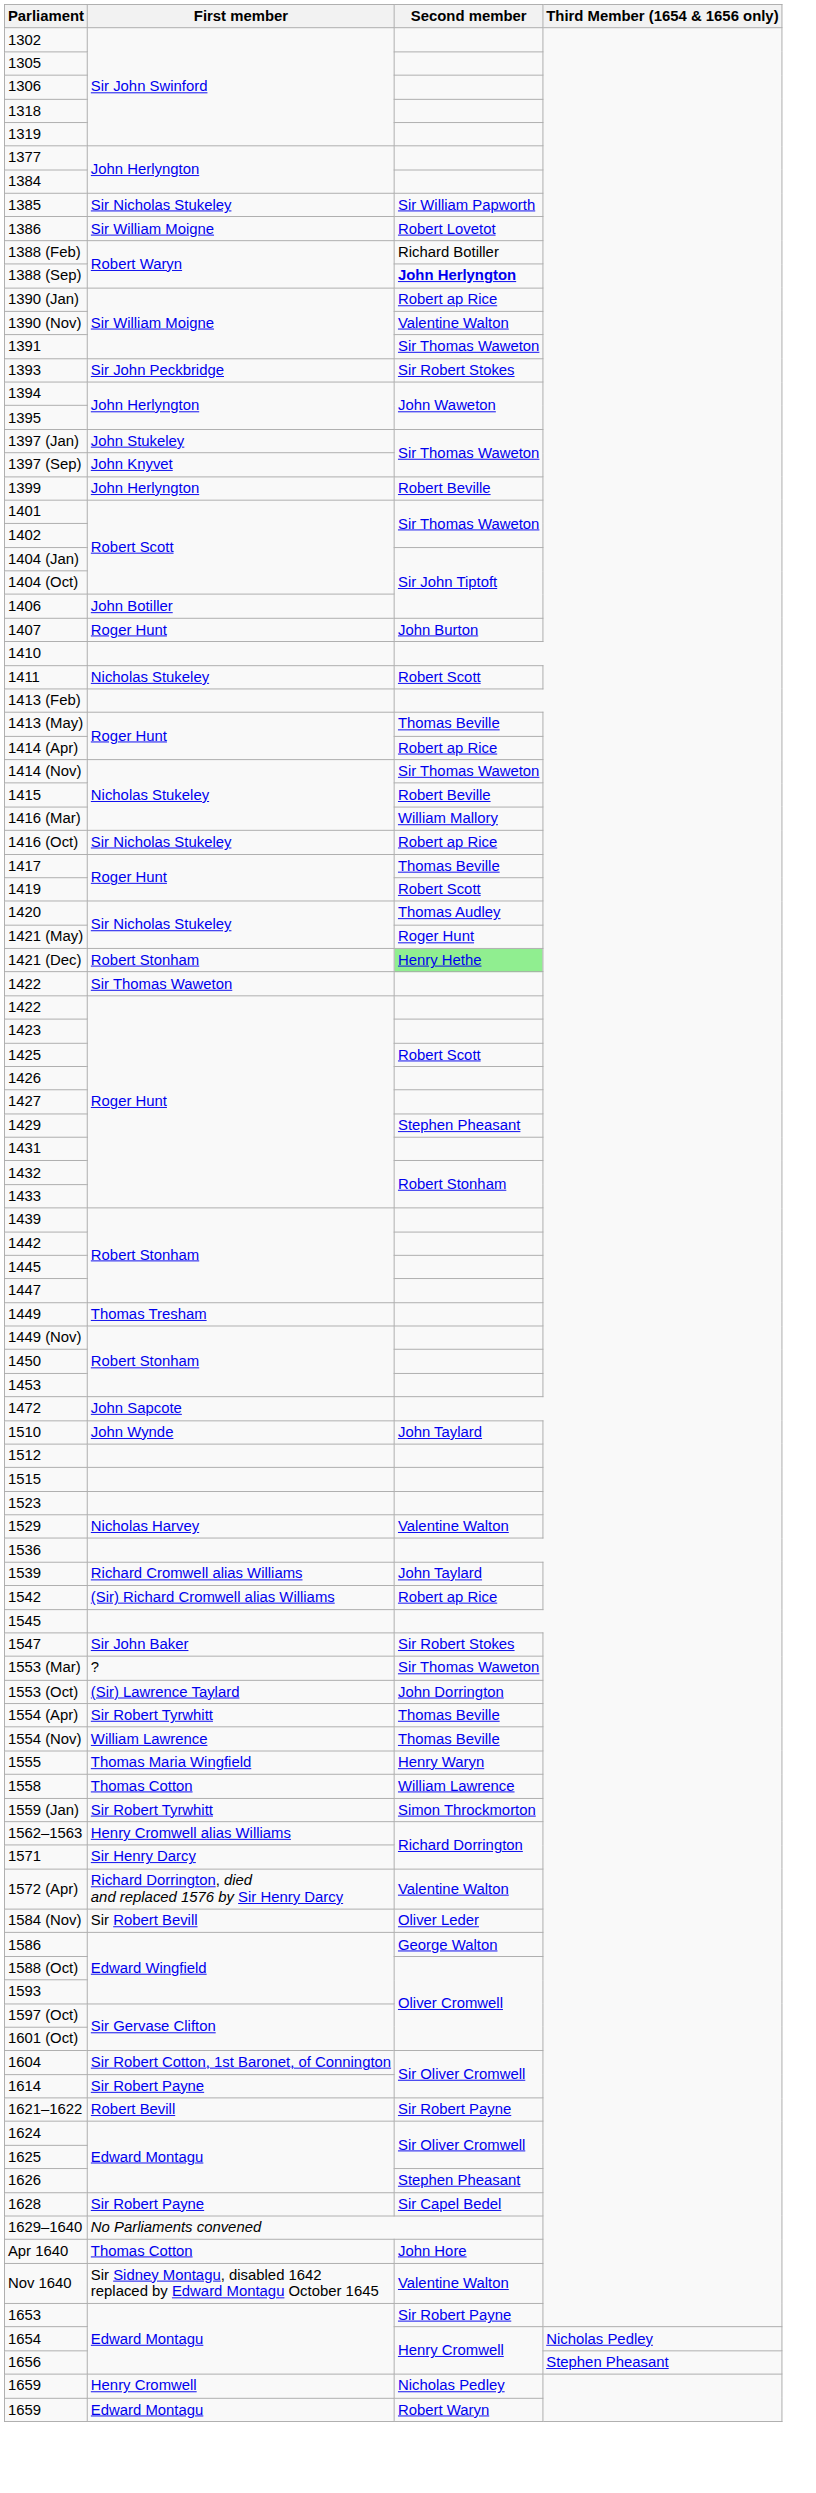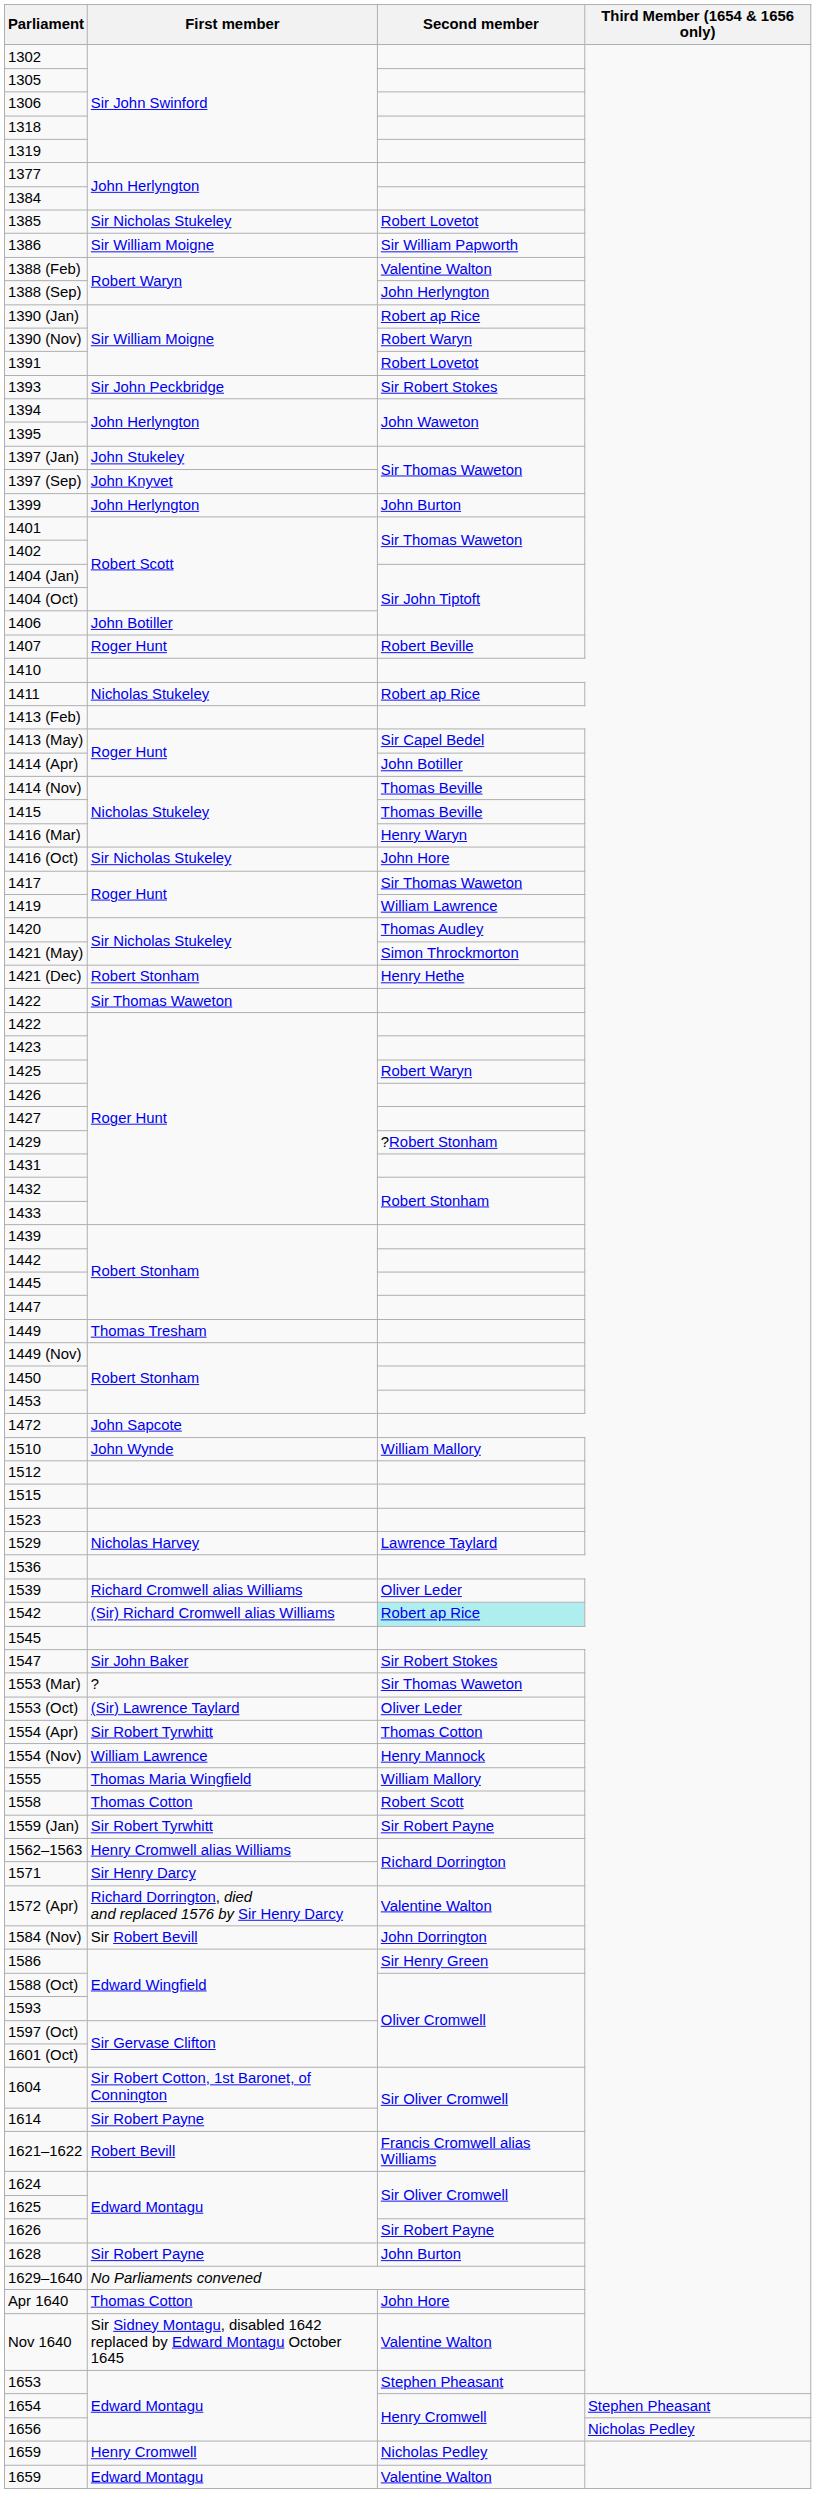1385 | Second member: Sir William Papworth -> Robert Lovetot
1386 | Second member: Robert Lovetot -> Sir William Papworth
1388 (Feb) | Second member: Richard Botiller -> Valentine Walton
1388 (Sep) | Second member: bold -> normal
1390 (Nov) | Second member: Valentine Walton -> Robert Waryn
1391 | Second member: Sir Thomas Waweton -> Robert Lovetot
1399 | Second member: Robert Beville -> John Burton
1407 | Second member: John Burton -> Robert Beville
1411 | Second member: Robert Scott -> Robert ap Rice
1413 (May) | Second member: Thomas Beville -> Sir Capel Bedel
1414 (Apr) | Second member: Robert ap Rice -> John Botiller
1414 (Nov) | Second member: Sir Thomas Waweton -> Thomas Beville
1415 | Second member: Robert Beville -> Thomas Beville
1416 (Mar) | Second member: William Mallory -> Henry Waryn
1416 (Oct) | Second member: Robert ap Rice -> John Hore
1417 | Second member: Thomas Beville -> Sir Thomas Waweton
1419 | Second member: Robert Scott -> William Lawrence
1421 (May) | Second member: Roger Hunt -> Simon Throckmorton
1421 (Dec) | Second member: lightgreen background -> no background
1425 | Second member: Robert Scott -> Robert Waryn
1429 | Second member: Stephen Pheasant -> ?Robert Stonham
1510 | Second member: John Taylard -> William Mallory
1529 | Second member: Valentine Walton -> Lawrence Taylard
1539 | Second member: John Taylard -> Oliver Leder
1542 | Second member: no background -> paleturquoise background
1553 (Oct) | Second member: John Dorrington -> Oliver Leder
1554 (Apr) | Second member: Thomas Beville -> Thomas Cotton
1554 (Nov) | Second member: Thomas Beville -> Henry Mannock
1555 | Second member: Henry Waryn -> William Mallory
1558 | Second member: William Lawrence -> Robert Scott
1559 (Jan) | Second member: Simon Throckmorton -> Sir Robert Payne
1584 (Nov) | Second member: Oliver Leder -> John Dorrington
1586 | Second member: George Walton -> Sir Henry Green
1621–1622 | Second member: Sir Robert Payne -> Francis Cromwell alias Williams
1626 | Second member: Stephen Pheasant -> Sir Robert Payne
1628 | Second member: Sir Capel Bedel -> John Burton
1653 | Second member: Sir Robert Payne -> Stephen Pheasant
1654 | Third Member (1654 & 1656 only): Nicholas Pedley -> Stephen Pheasant
1656 | Third Member (1654 & 1656 only): Stephen Pheasant -> Nicholas Pedley
1659 / Edward Montagu | Second member: Robert Waryn -> Valentine Walton
